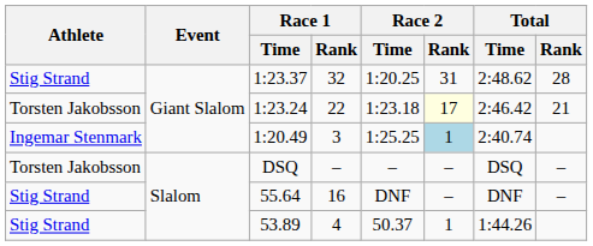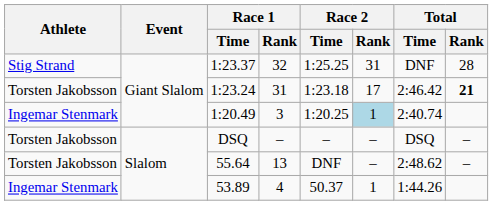1:23.37 | Race 2 / Time: 1:20.25 -> 1:25.25
1:23.37 | Total / Time: 2:48.62 -> DNF
1:23.24 | Race 1 / Rank: 22 -> 31
1:23.24 | Race 2 / Rank: lightyellow background -> no background
1:23.24 | Total / Rank: normal -> bold
1:20.49 | Race 2 / Time: 1:25.25 -> 1:20.25
55.64 | Athlete: Stig Strand -> Torsten Jakobsson
55.64 | Race 1 / Rank: 16 -> 13
55.64 | Total / Time: DNF -> 2:48.62
53.89 | Athlete: Stig Strand -> Ingemar Stenmark
